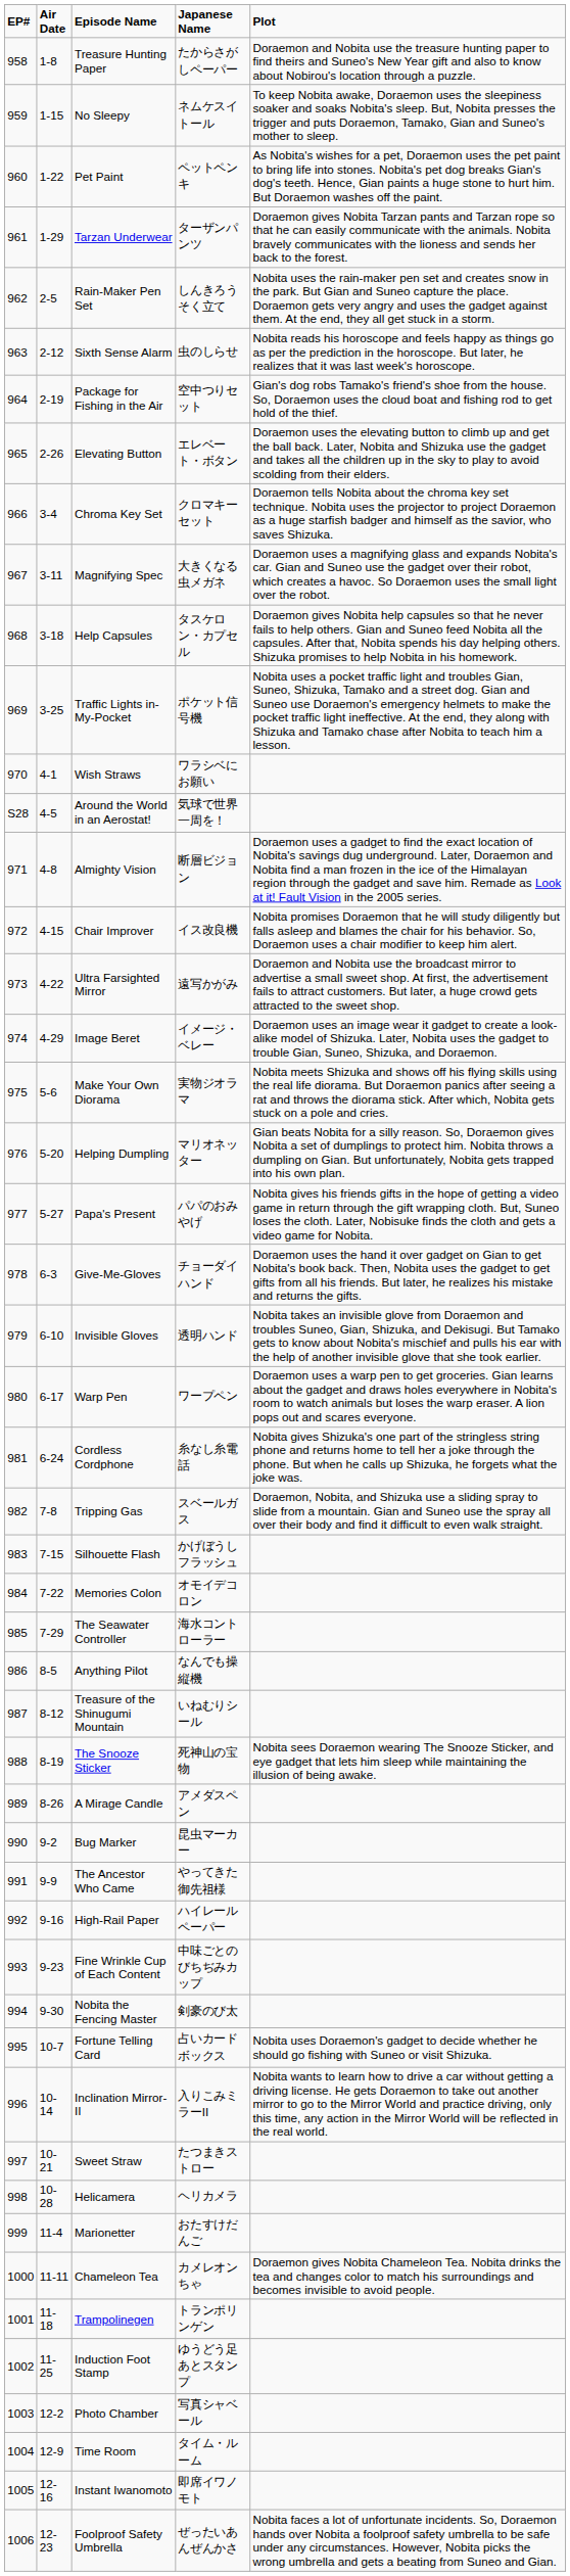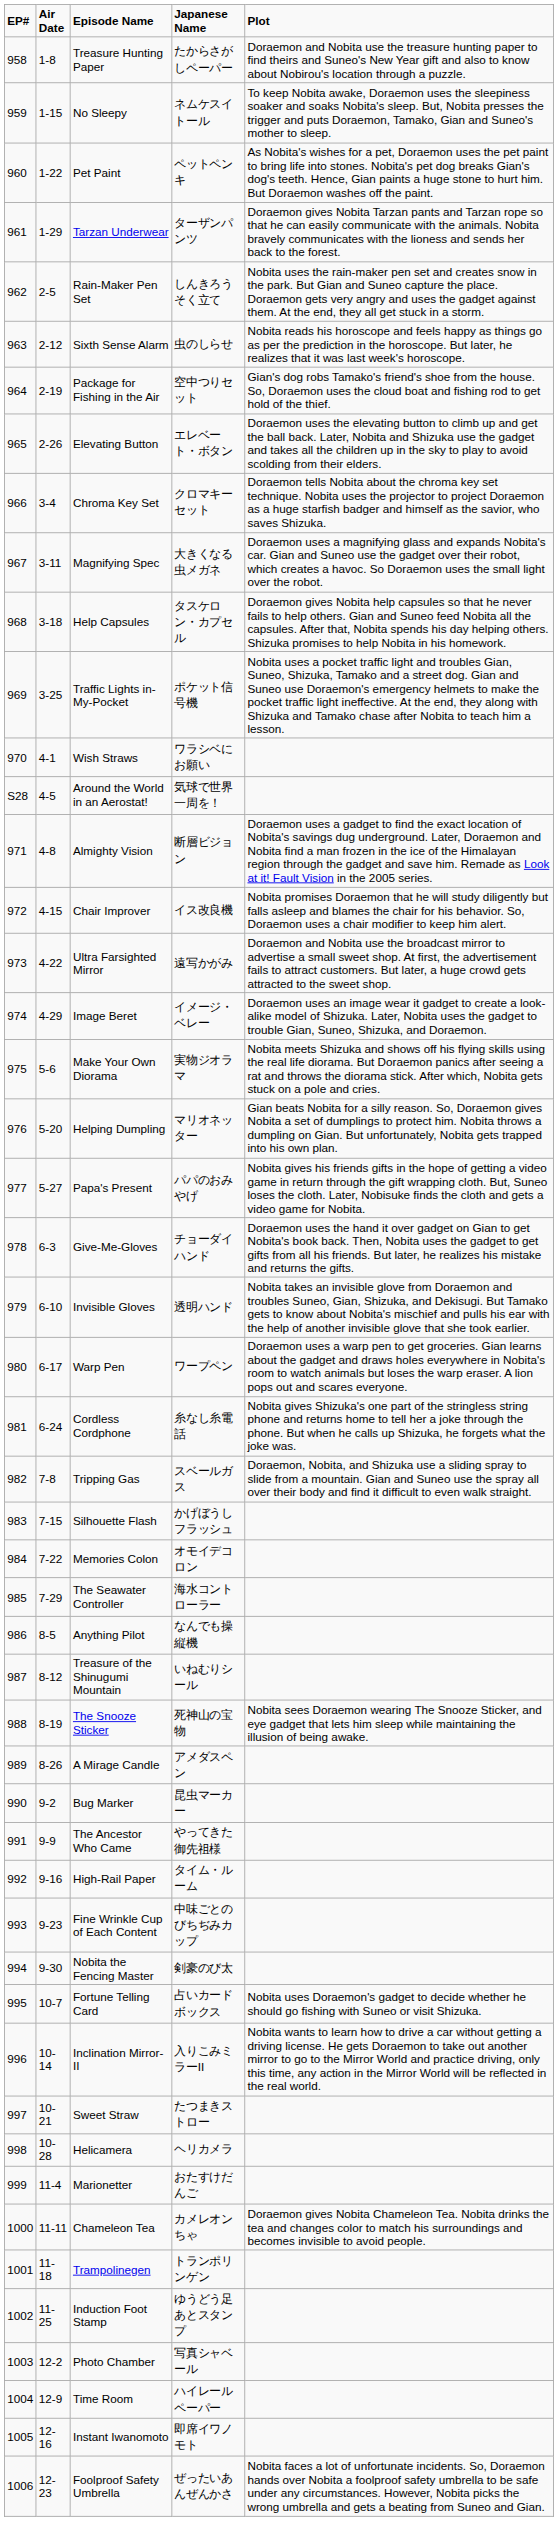High-Rail Paper | Japanese Name: ハイレールペーパー -> タイム・ルーム
Time Room | Japanese Name: タイム・ルーム -> ハイレールペーパー
